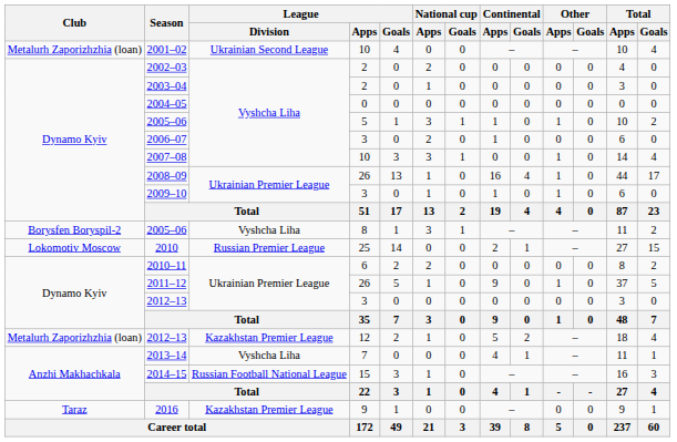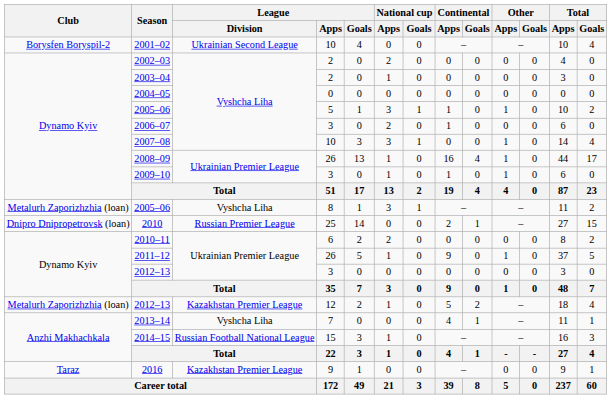2001–02 | Club: Metalurh Zaporizhzhia (loan) -> Borysfen Boryspil-2
2005–06 / 8 | Club: Borysfen Boryspil-2 -> Metalurh Zaporizhzhia (loan)
2010 | Club: Lokomotiv Moscow -> Dnipro Dnipropetrovsk (loan)
